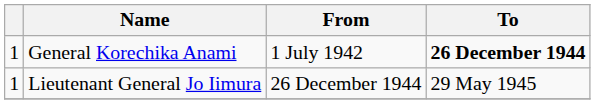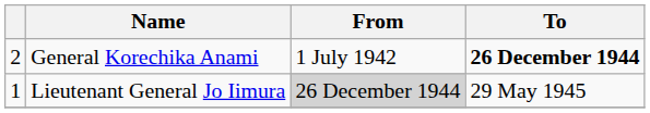General Korechika Anami | column 1: 1 -> 2
Lieutenant General Jo Iimura | From: no background -> lightgrey background
